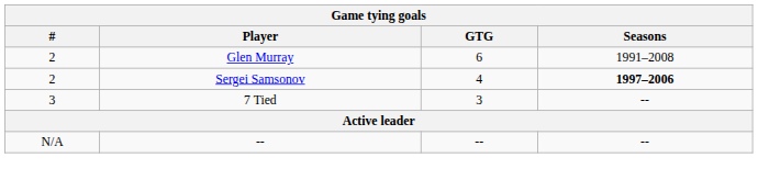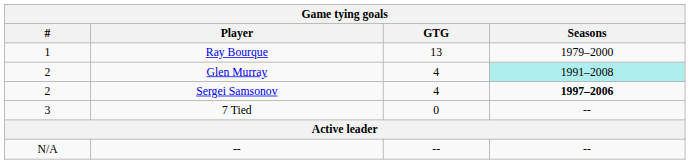+ row: 1 | Ray Bourque | 13 | 1979–2000
Glen Murray | GTG: 6 -> 4
Glen Murray | Seasons: no background -> paleturquoise background
7 Tied | GTG: 3 -> 0
